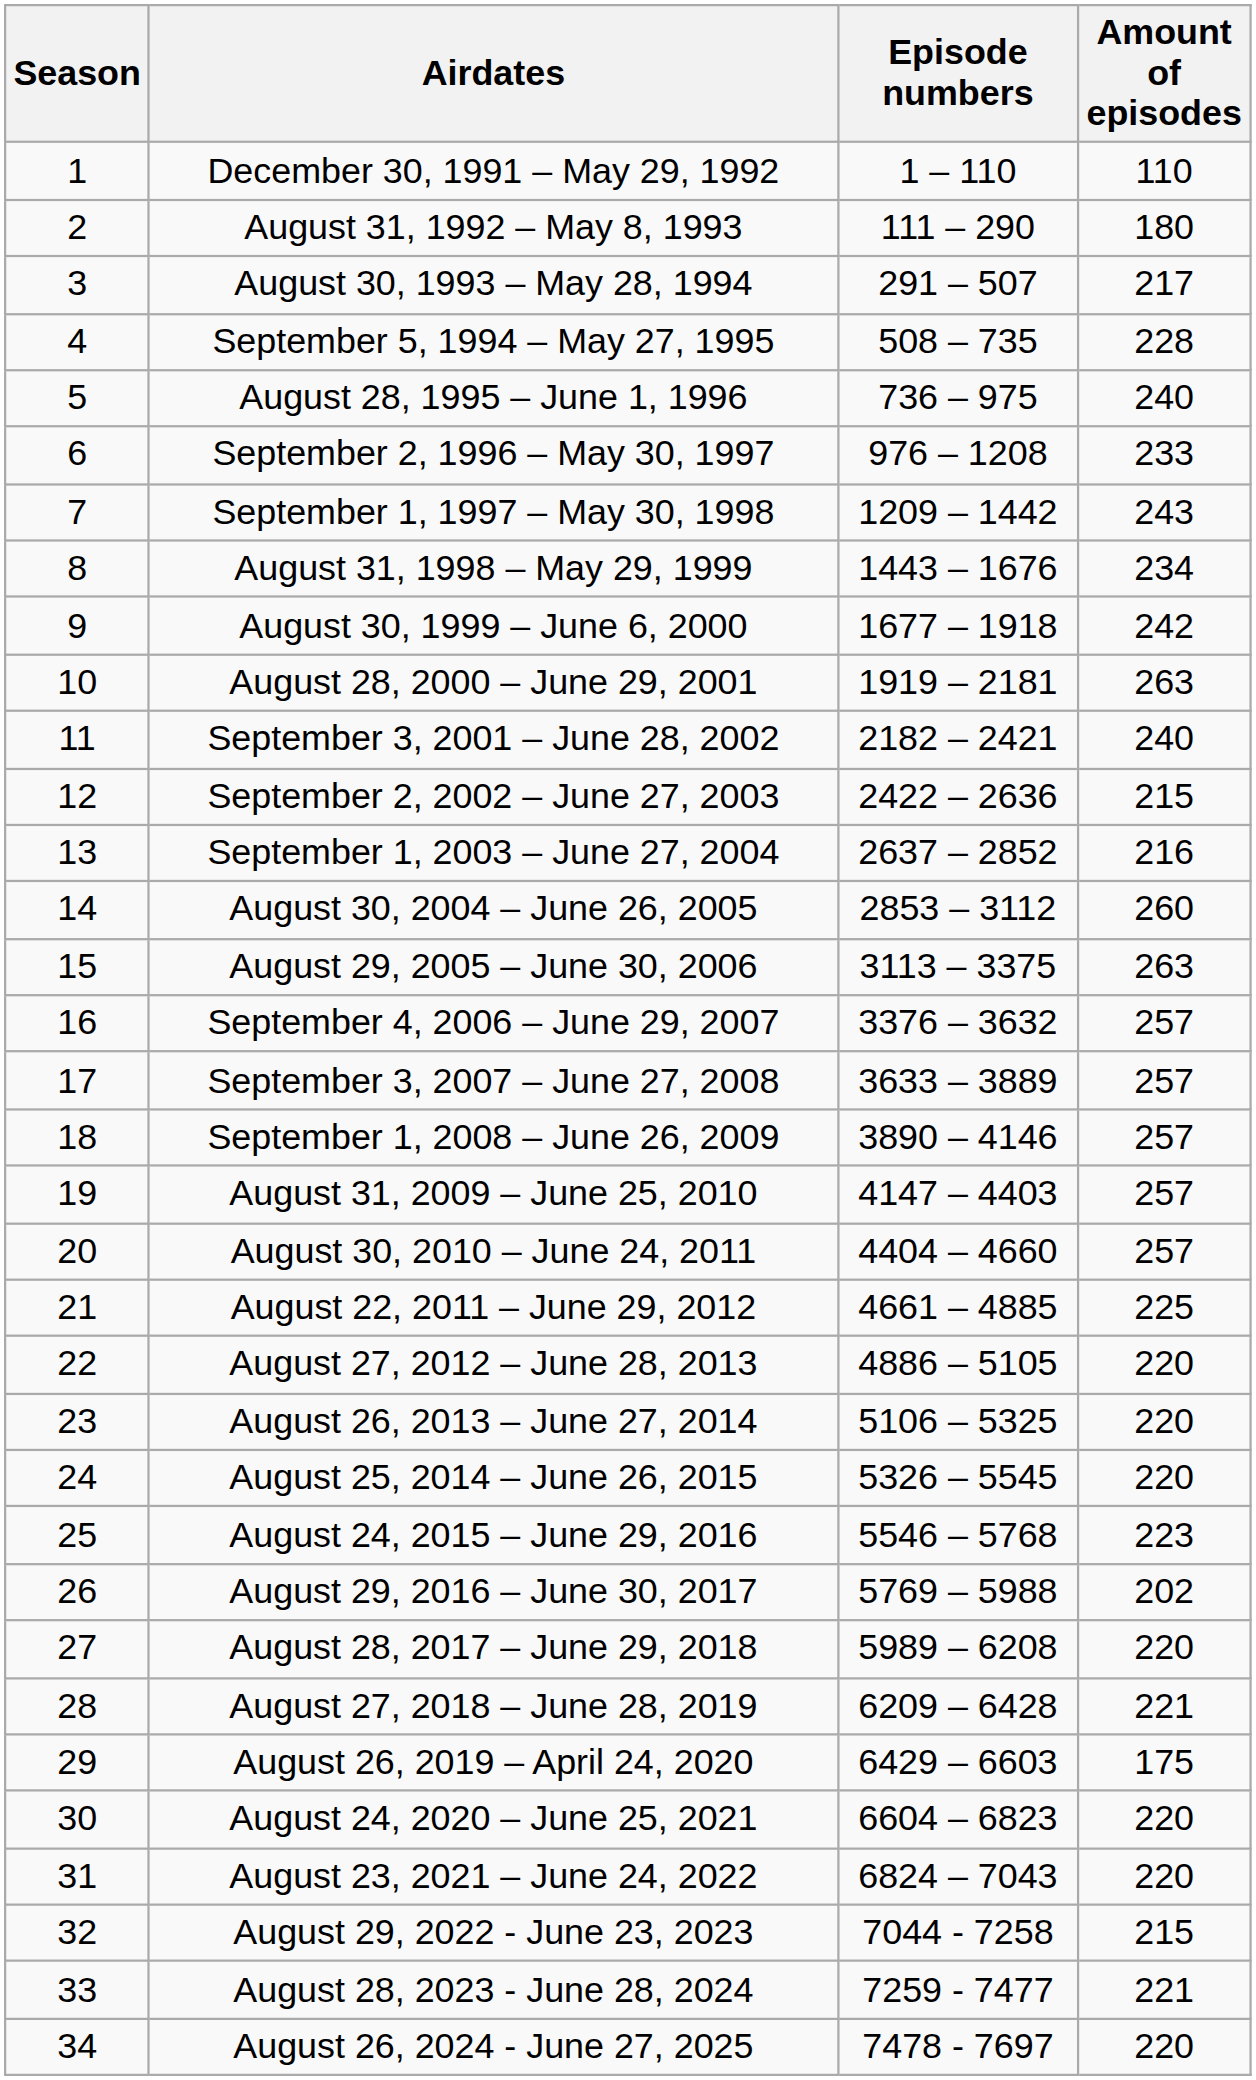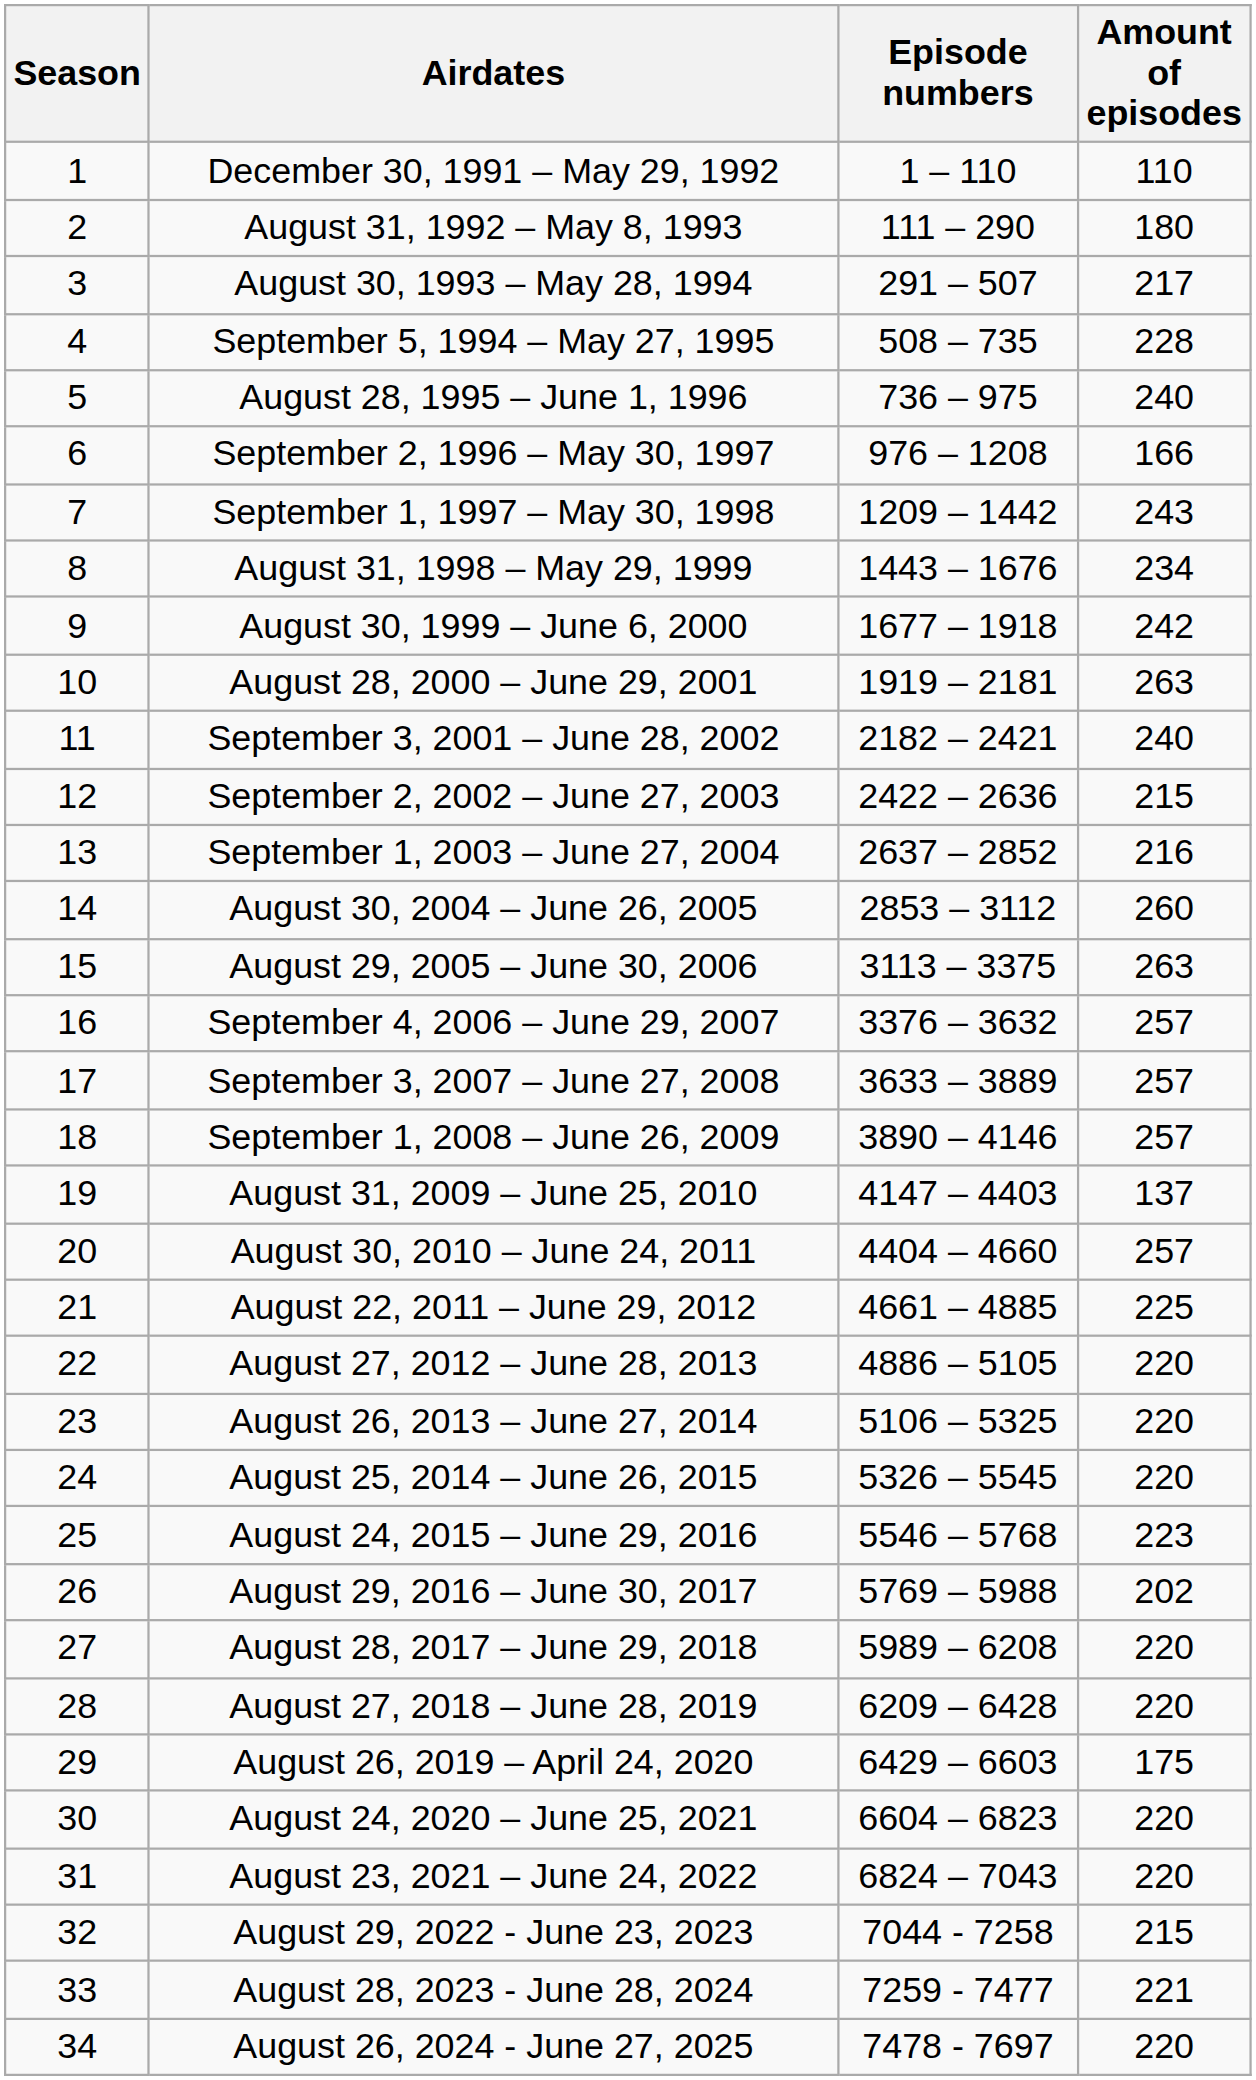September 2, 1996 – May 30, 1997 | Amount of episodes: 233 -> 166
August 31, 2009 – June 25, 2010 | Amount of episodes: 257 -> 137
August 27, 2018 – June 28, 2019 | Amount of episodes: 221 -> 220
